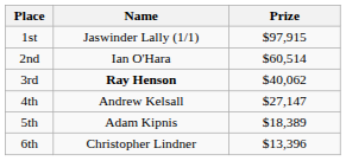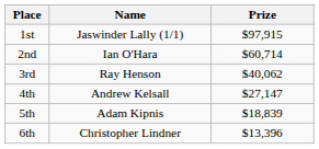2nd | Prize: $60,514 -> $60,714
3rd | Name: bold -> normal
5th | Prize: $18,389 -> $18,839
